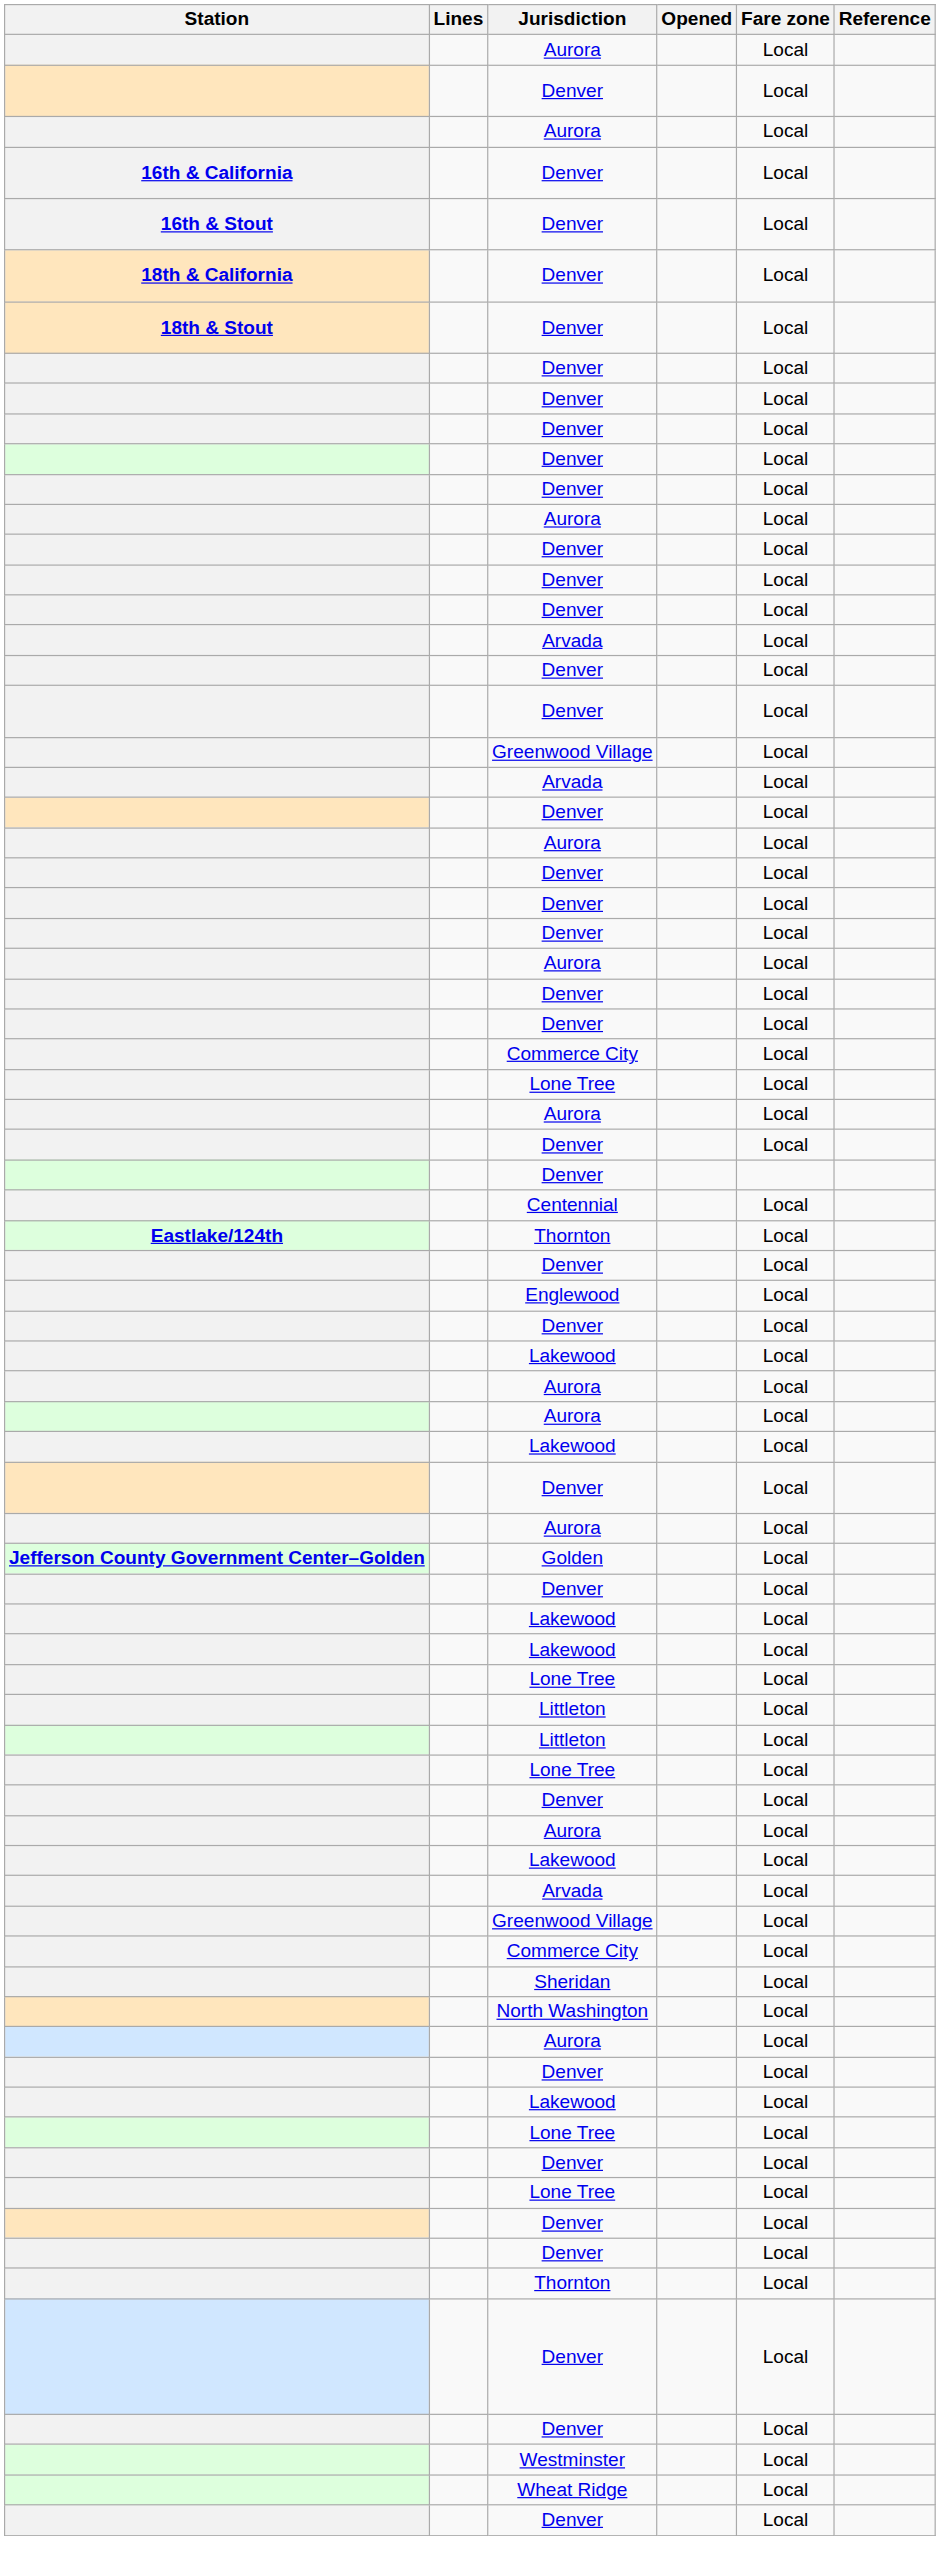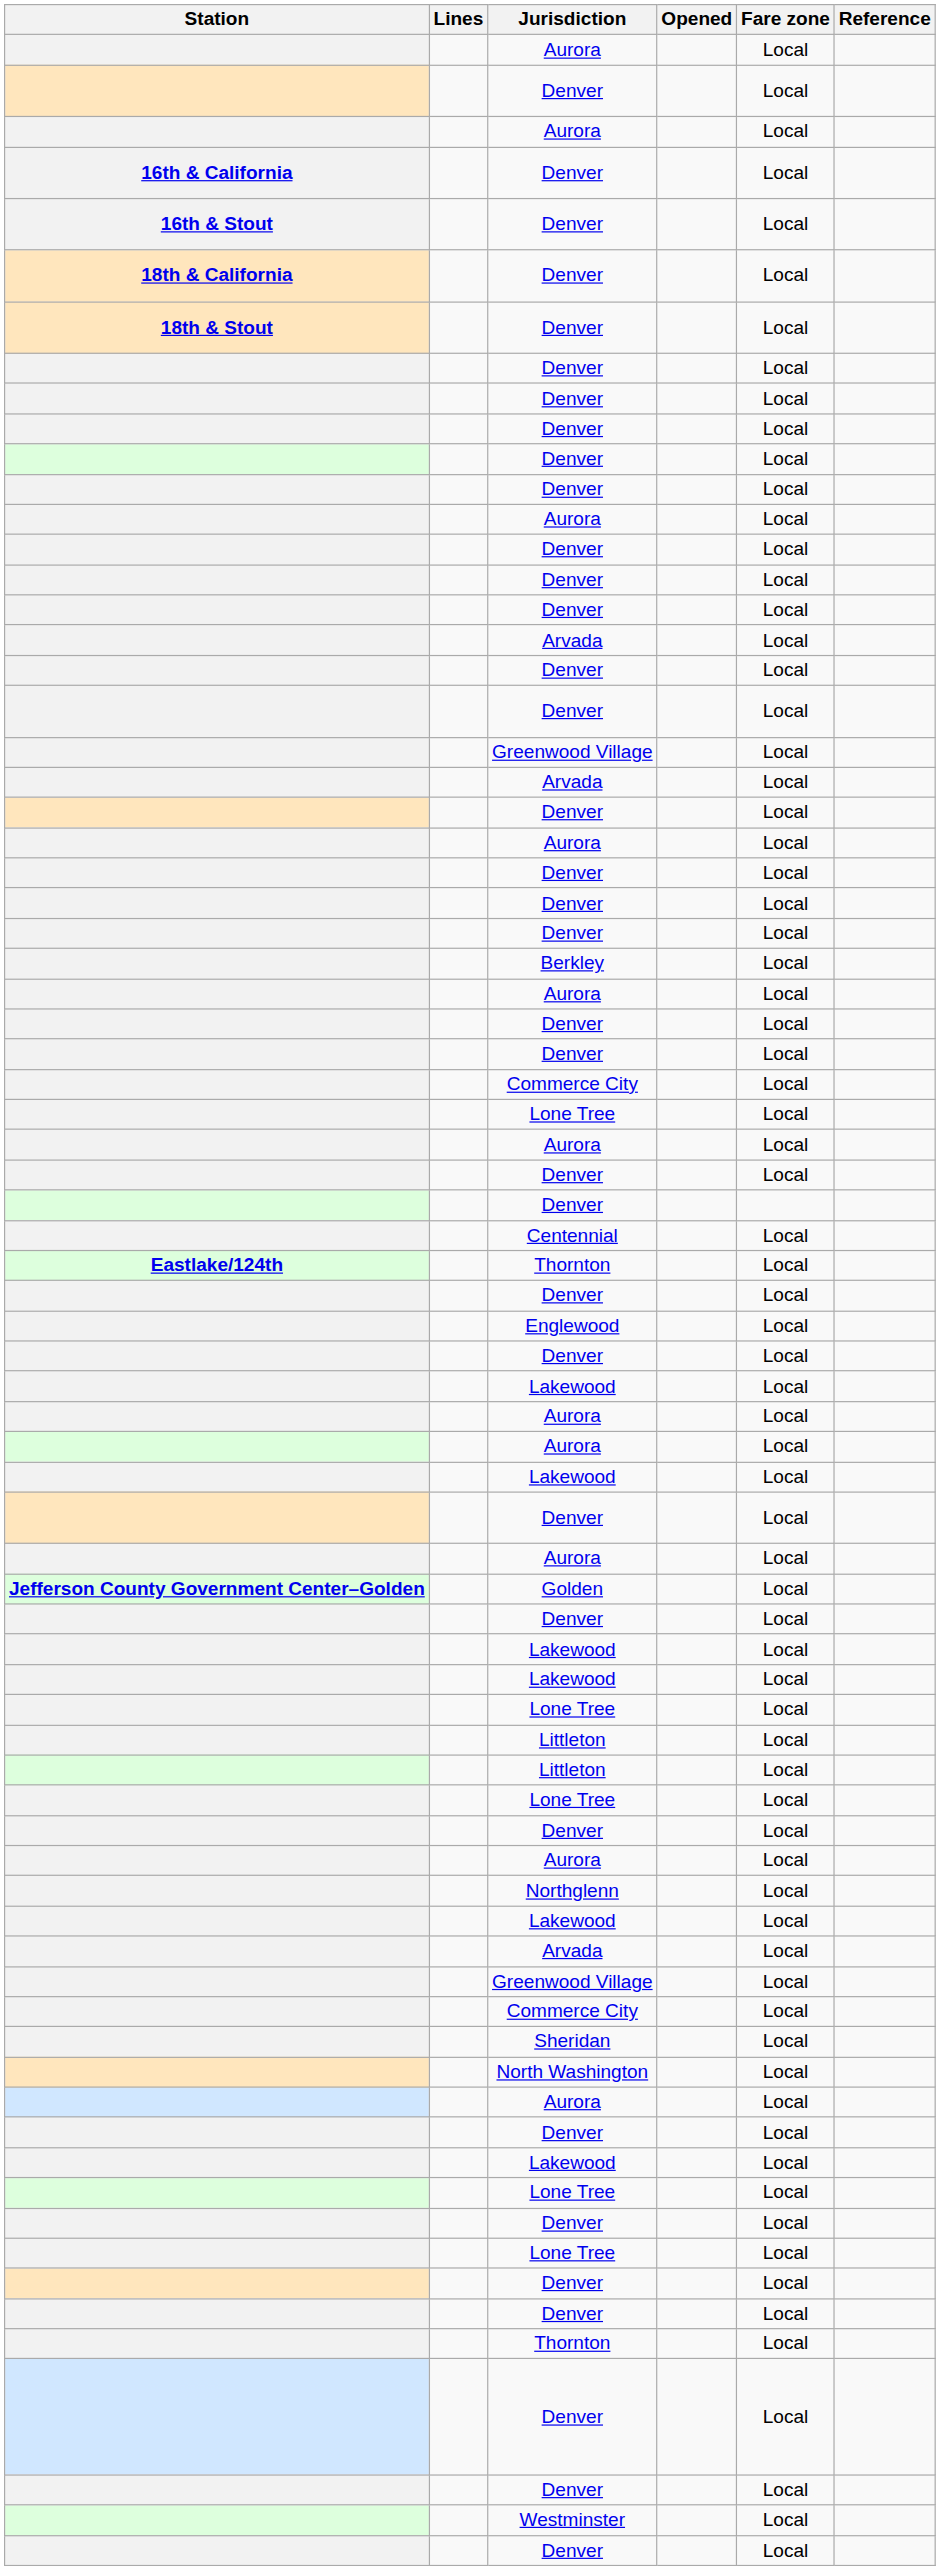+ row: Berkley | Local
+ row: Northglenn | Local
- row: Wheat Ridge | Local
